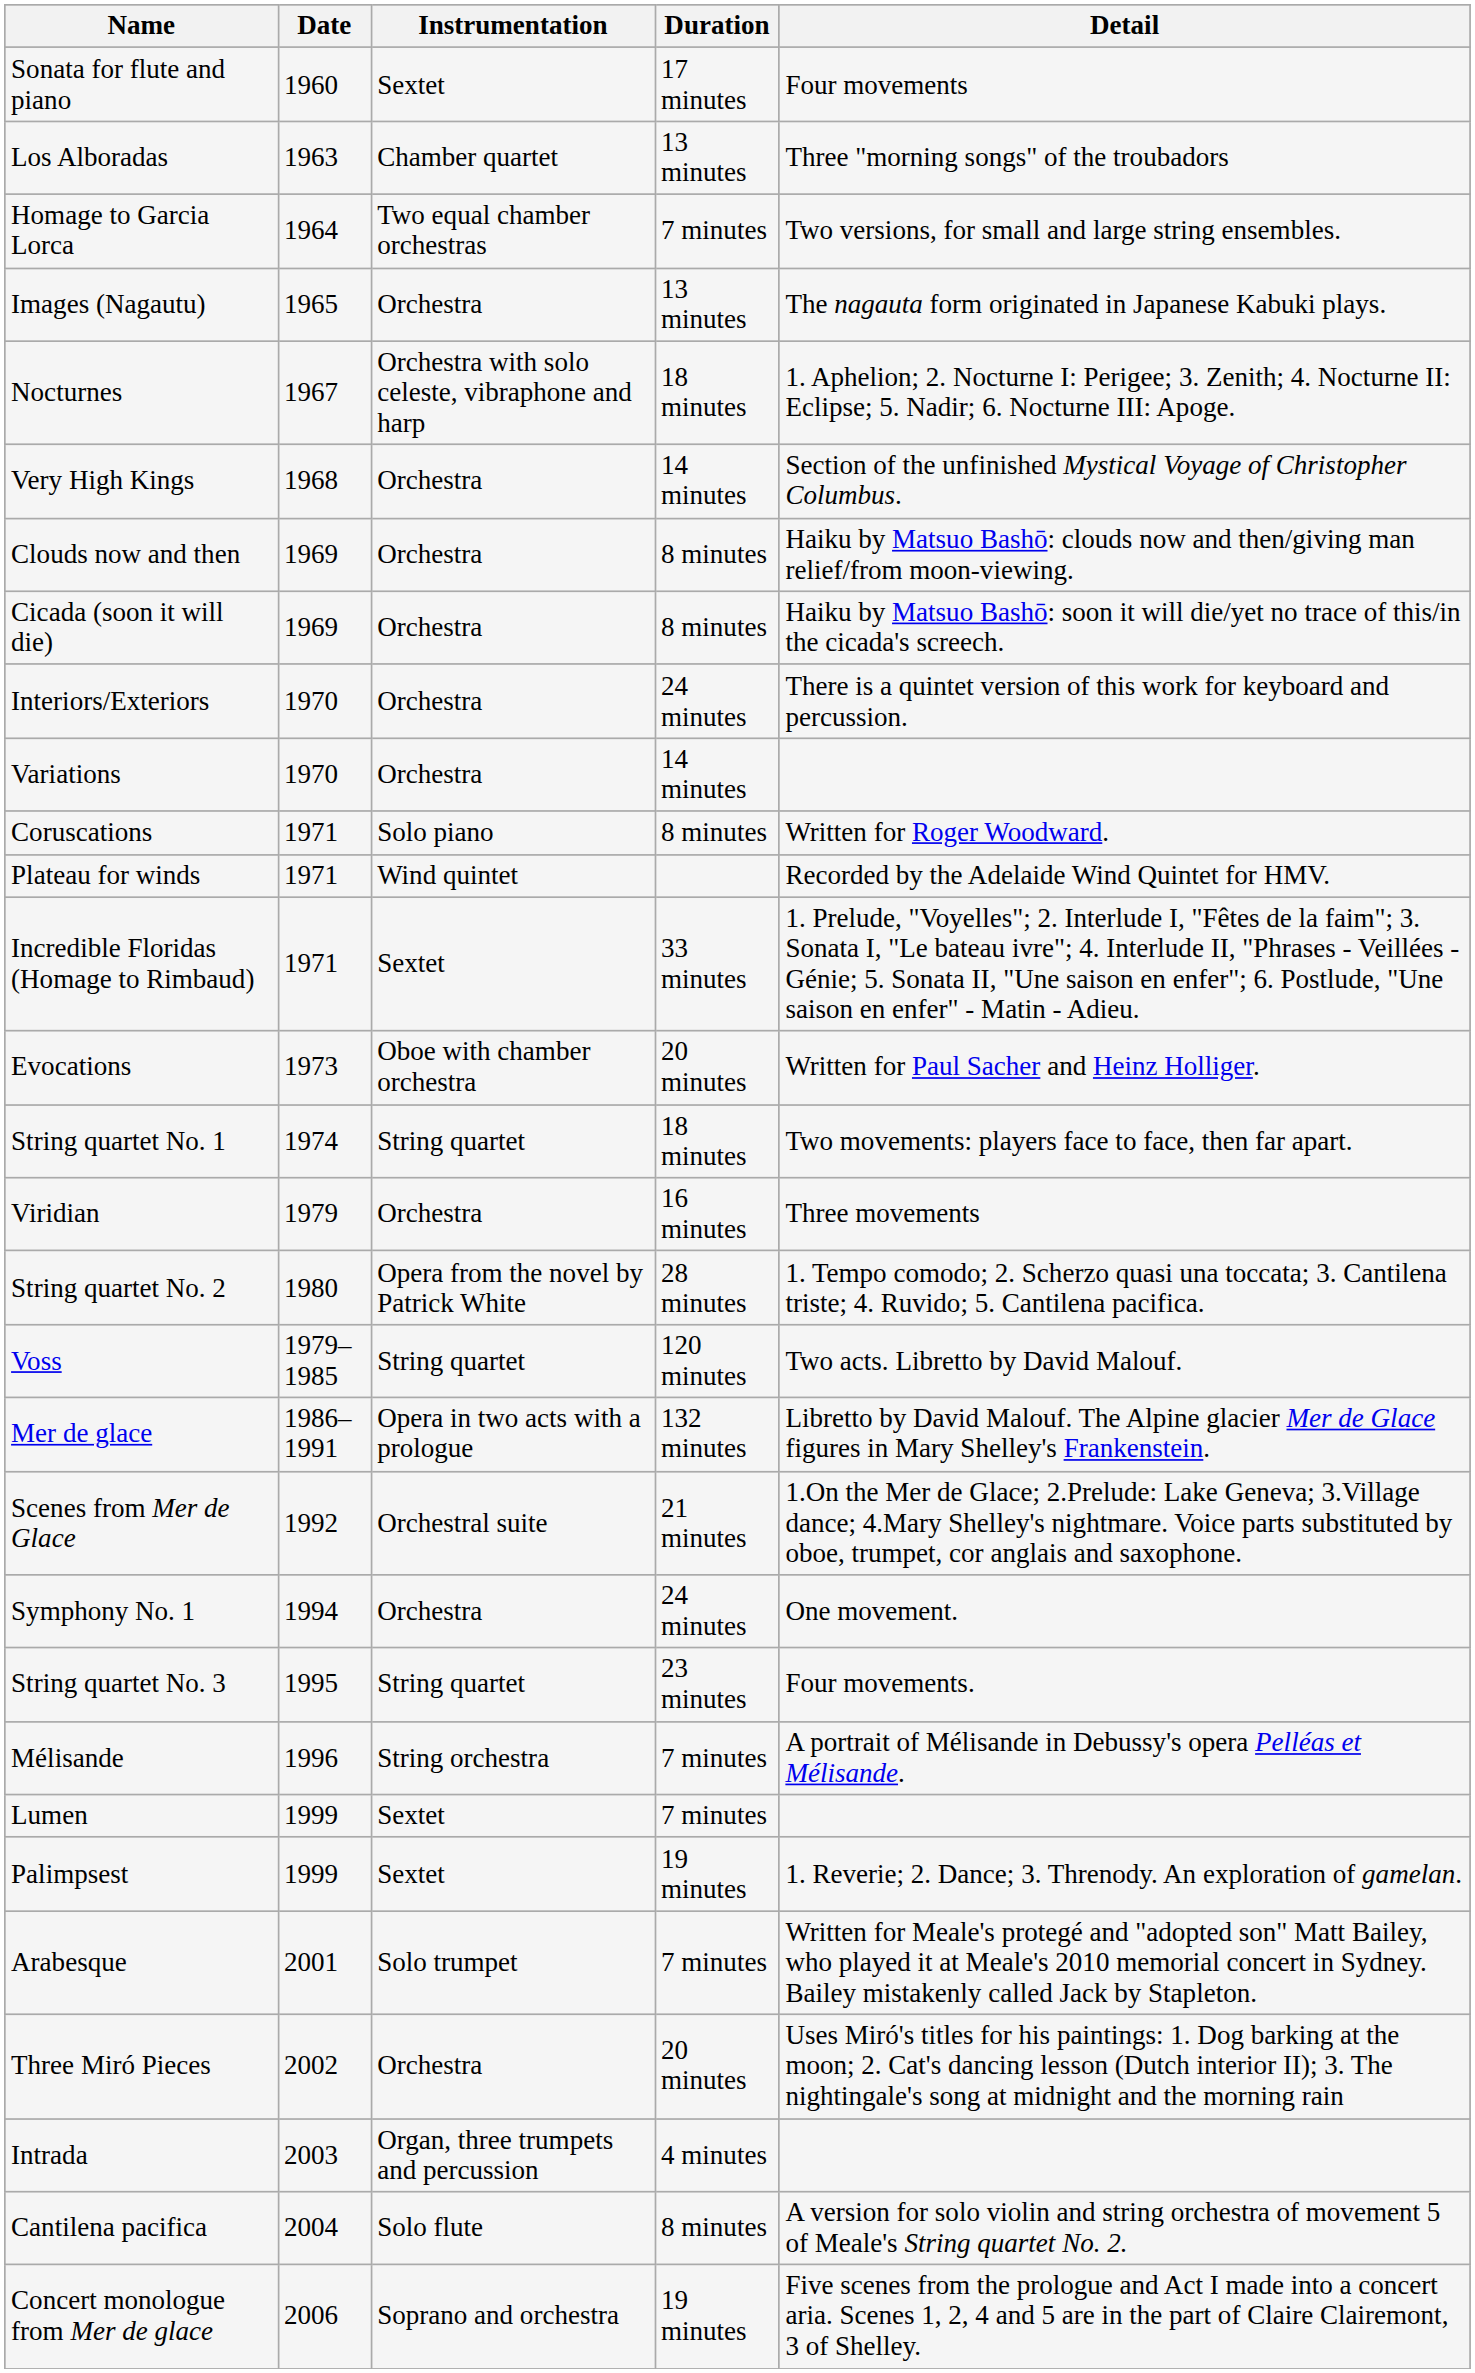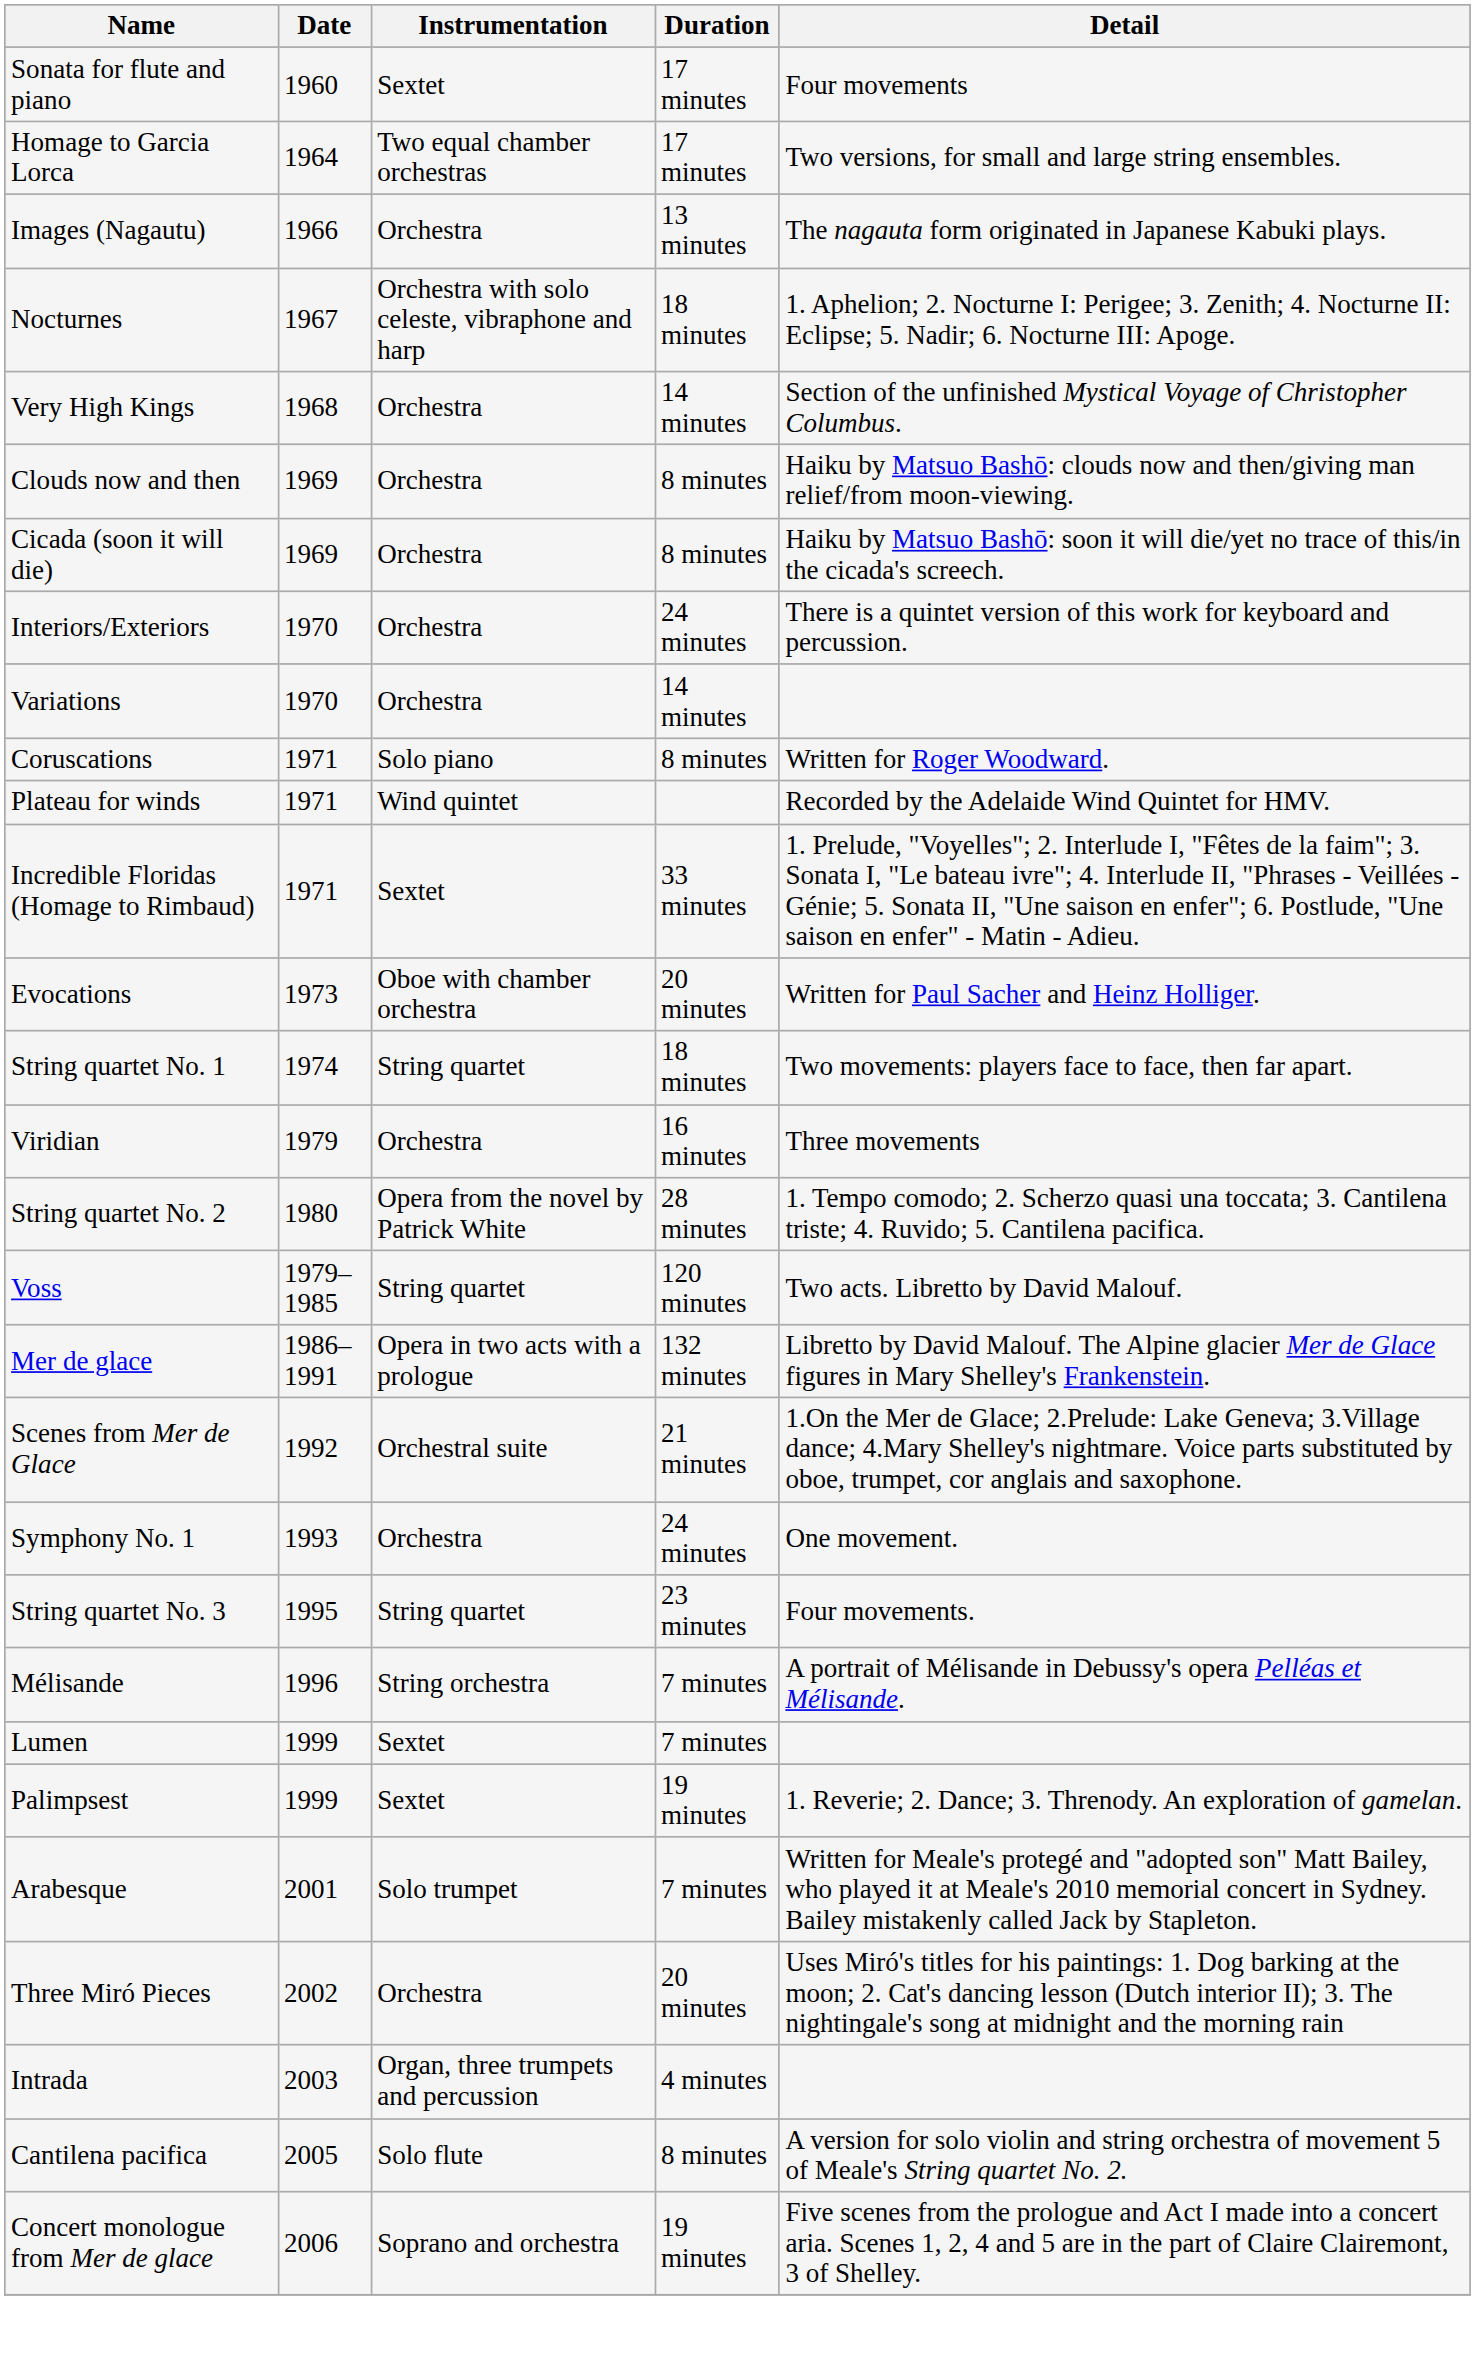- row: Los Alboradas | 1963 | Chamber quartet | 13 minutes | Three "morning songs" of the troubadors
Homage to Garcia Lorca | Duration: 7 minutes -> 17 minutes
Images (Nagautu) | Date: 1965 -> 1966
Symphony No. 1 | Date: 1994 -> 1993
Cantilena pacifica | Date: 2004 -> 2005
